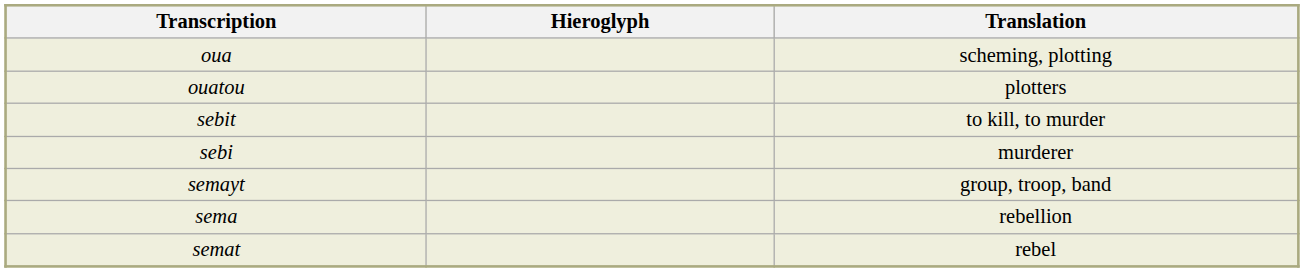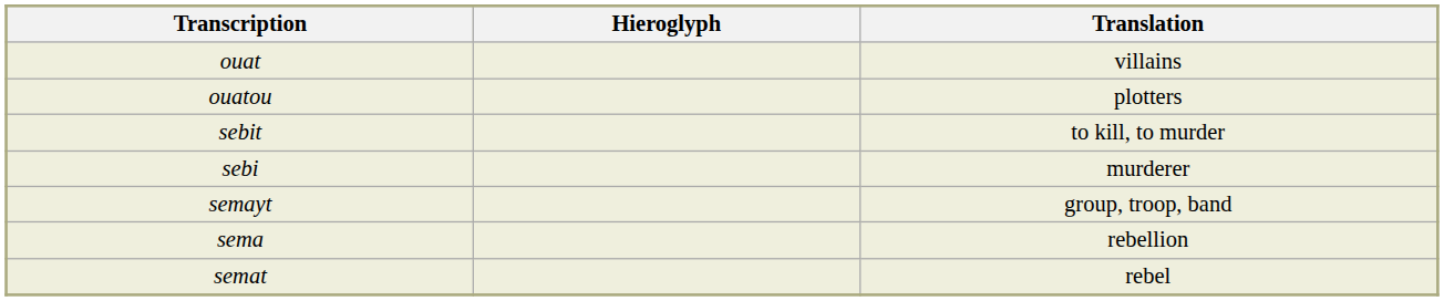- row: oua | scheming, plotting
+ row: ouat | villains
